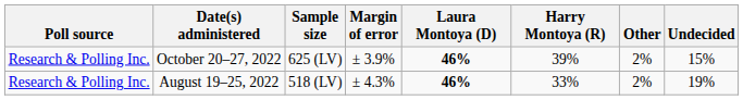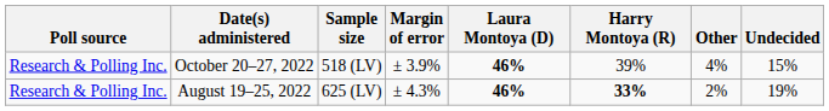October 20–27, 2022 | Sample size: 625 (LV) -> 518 (LV)
October 20–27, 2022 | Other: 2% -> 4%
August 19–25, 2022 | Sample size: 518 (LV) -> 625 (LV)
August 19–25, 2022 | Harry Montoya (R): normal -> bold
